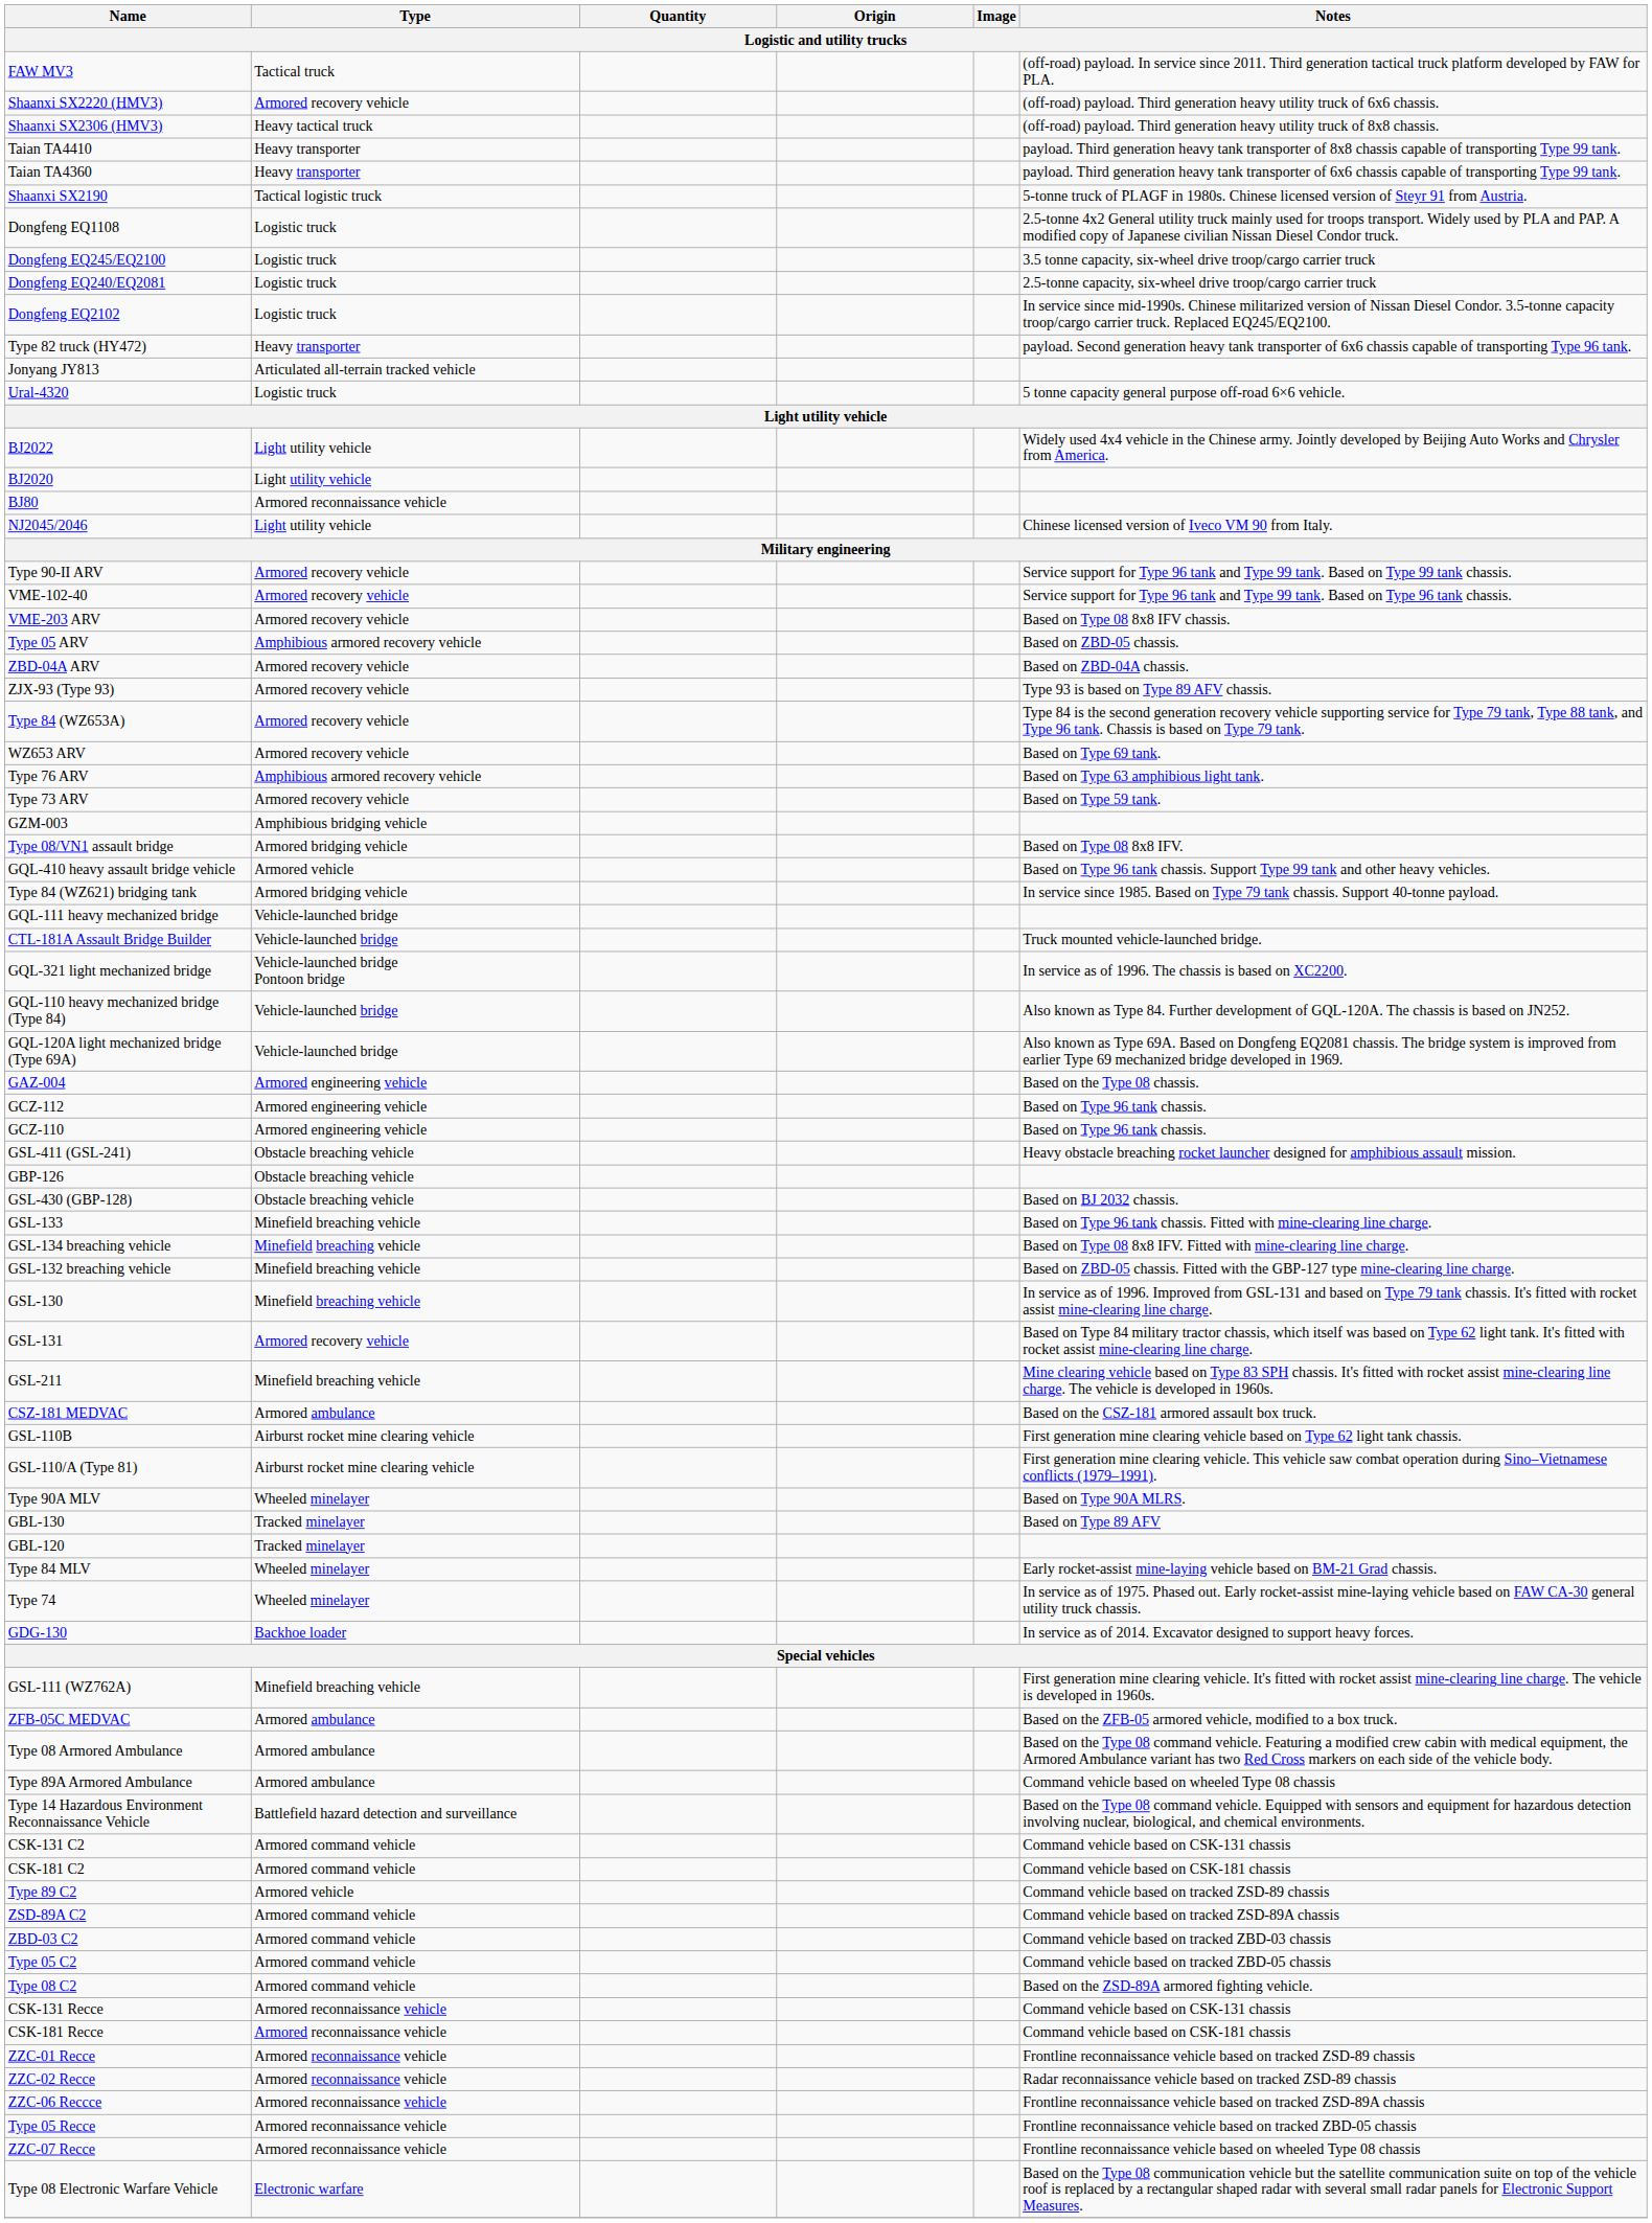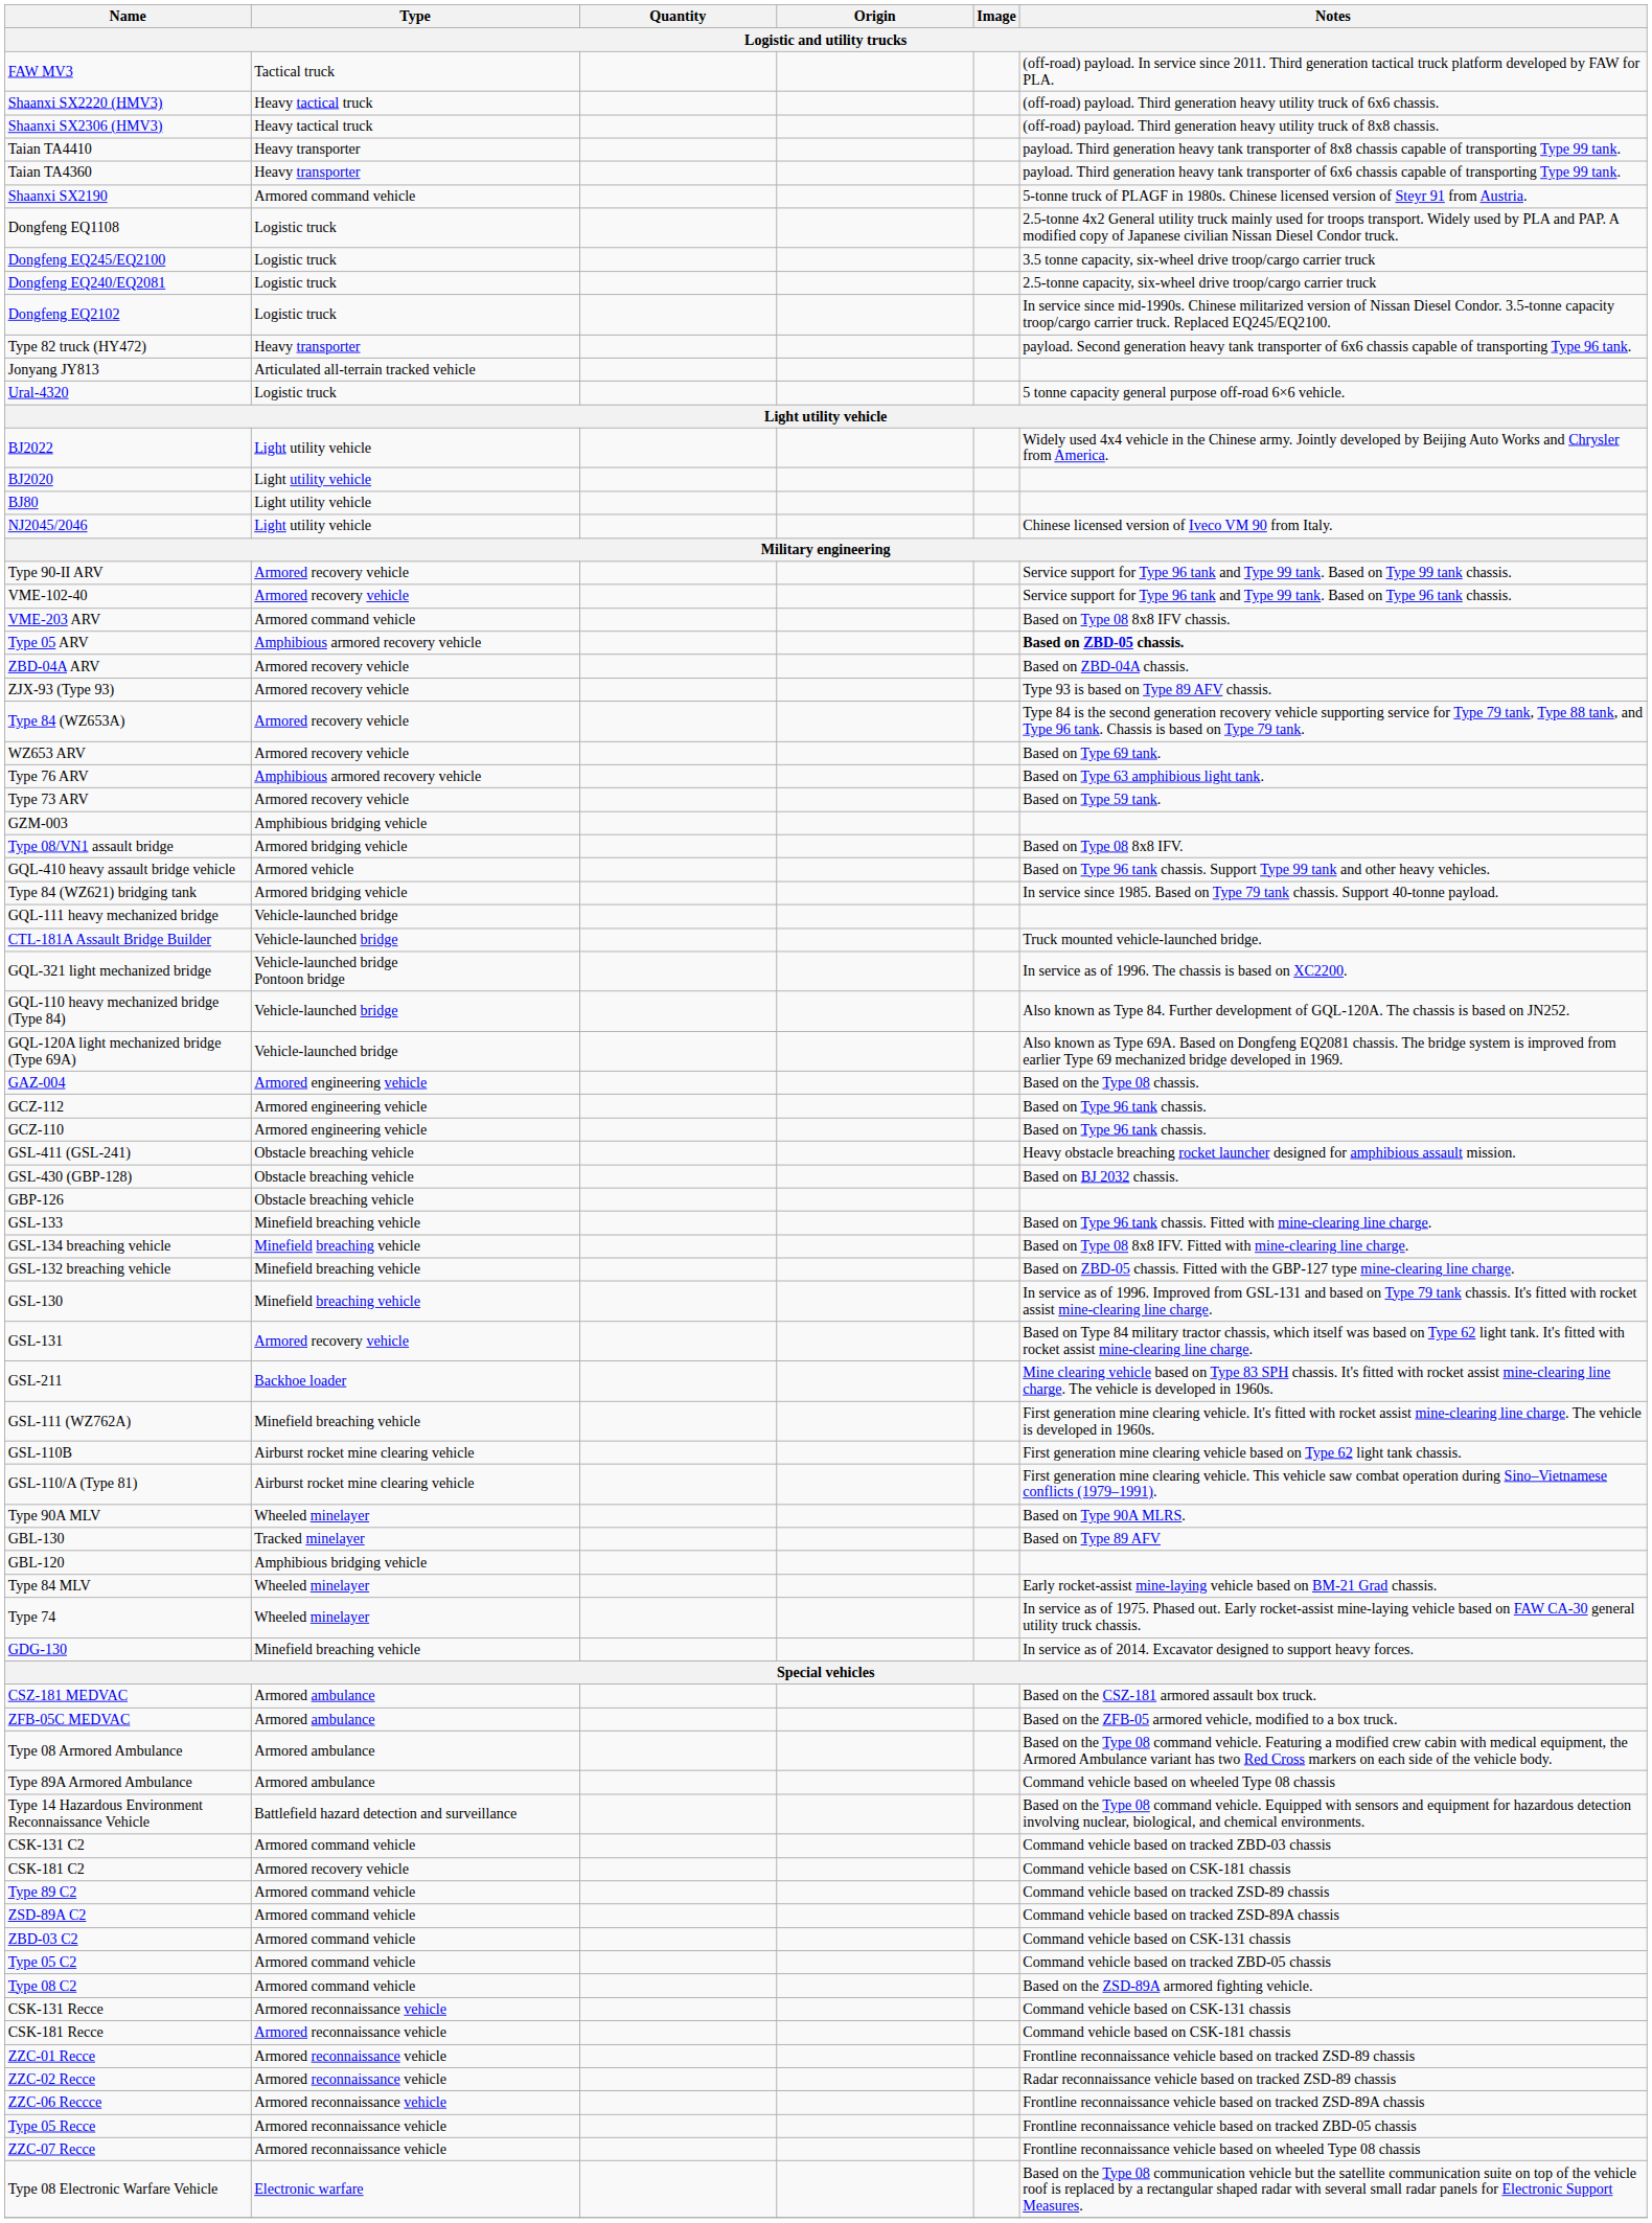Shaanxi SX2220 (HMV3) | Type: Armored recovery vehicle -> Heavy tactical truck
Shaanxi SX2190 | Type: Tactical logistic truck -> Armored command vehicle
BJ80 | Type: Armored reconnaissance vehicle -> Light utility vehicle
VME-203 ARV | Type: Armored recovery vehicle -> Armored command vehicle
Type 05 ARV | Notes: normal -> bold
rows swapped: GSL-430 (GBP-128) <-> GBP-126
GSL-211 | Type: Minefield breaching vehicle -> Backhoe loader
rows swapped: GSL-111 (WZ762A) <-> CSZ-181 MEDVAC
GBL-120 | Type: Tracked minelayer -> Amphibious bridging vehicle
GDG-130 | Type: Backhoe loader -> Minefield breaching vehicle
CSK-131 C2 | Notes: Command vehicle based on CSK-131 chassis -> Command vehicle based on tracked ZBD-03 chassis
CSK-181 C2 | Type: Armored command vehicle -> Armored recovery vehicle
Type 89 C2 | Type: Armored vehicle -> Armored command vehicle
ZBD-03 C2 | Notes: Command vehicle based on tracked ZBD-03 chassis -> Command vehicle based on CSK-131 chassis
